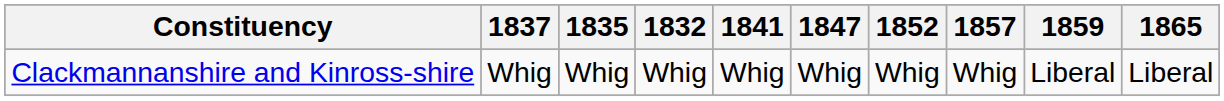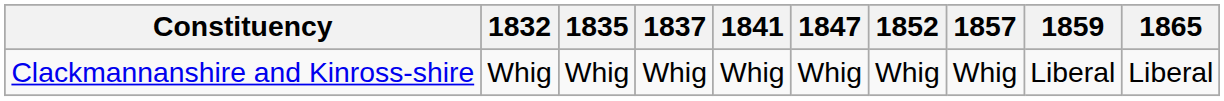columns swapped: 1832 <-> 1837
